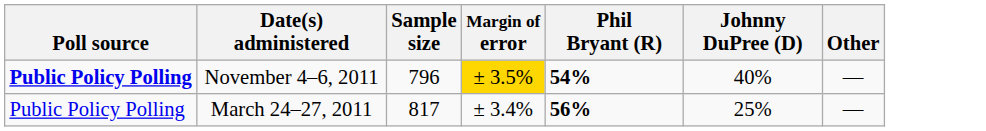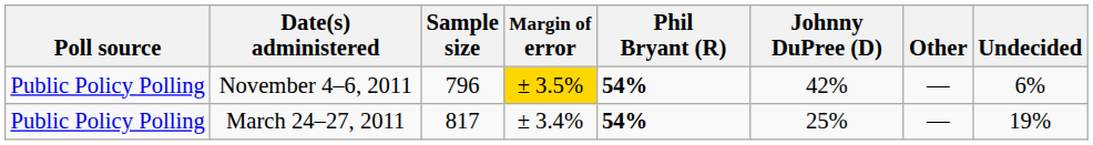+ column: Undecided | 6% | 19%
November 4–6, 2011 | Poll source: bold -> normal
November 4–6, 2011 | Johnny DuPree (D): 40% -> 42%
March 24–27, 2011 | Phil Bryant (R): 56% -> 54%
